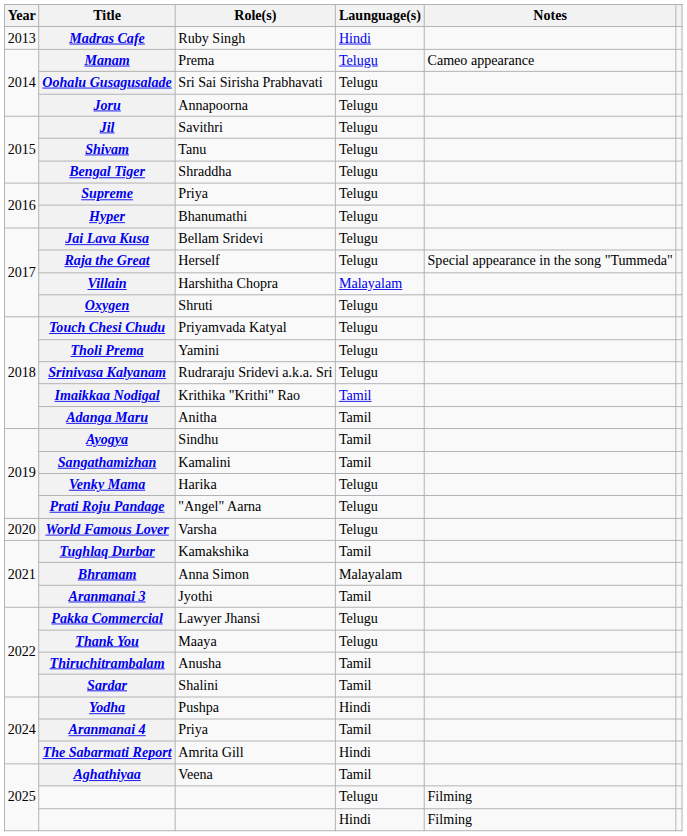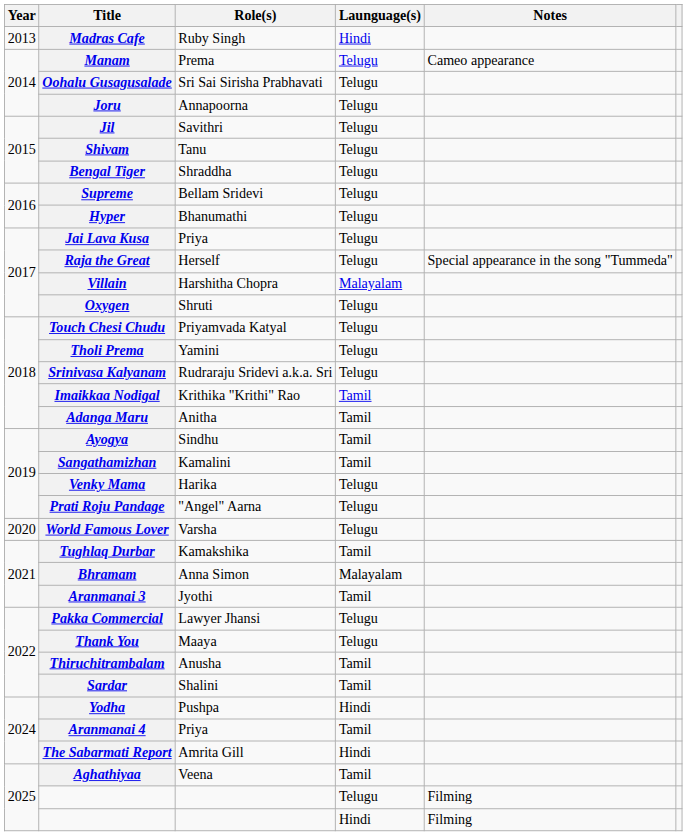Supreme | Role(s): Priya -> Bellam Sridevi
Jai Lava Kusa | Role(s): Bellam Sridevi -> Priya
